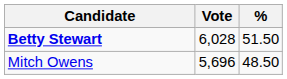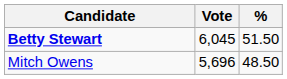Betty Stewart | Vote: 6,028 -> 6,045
